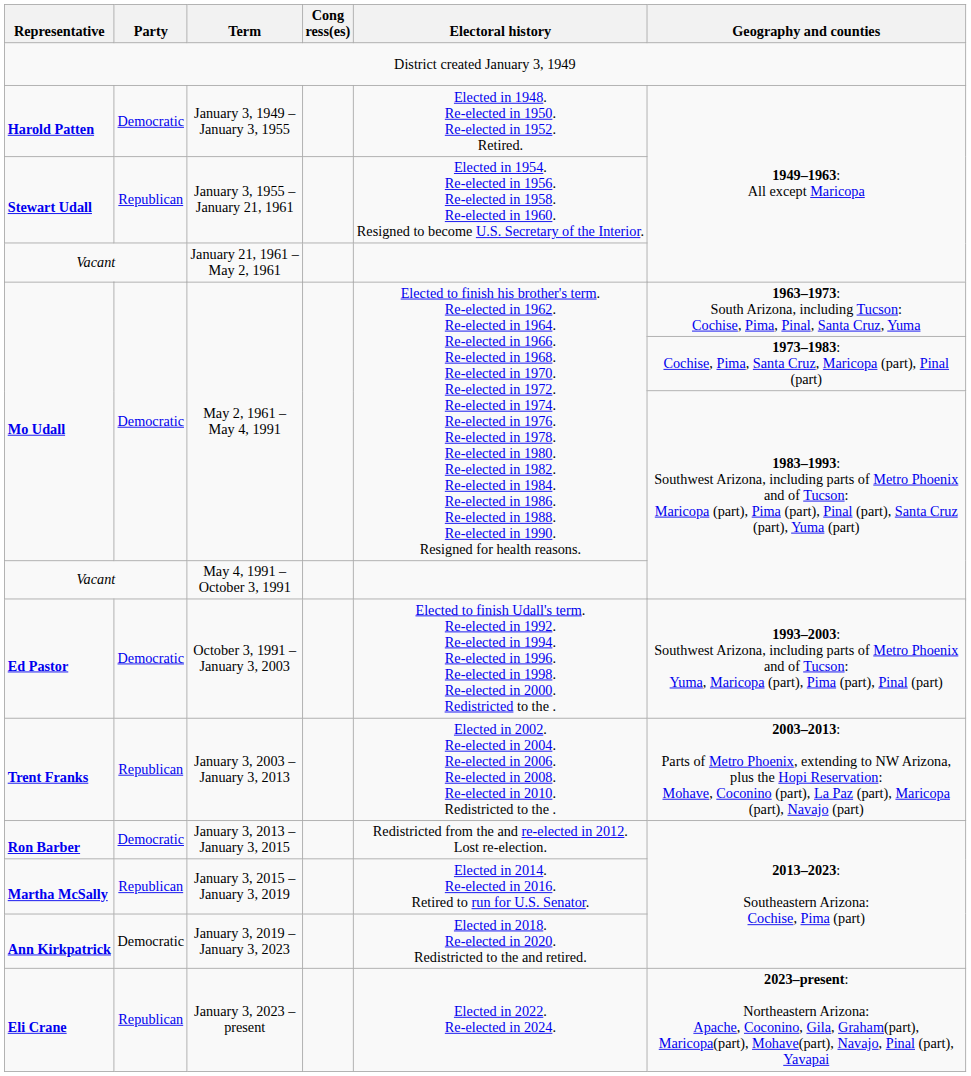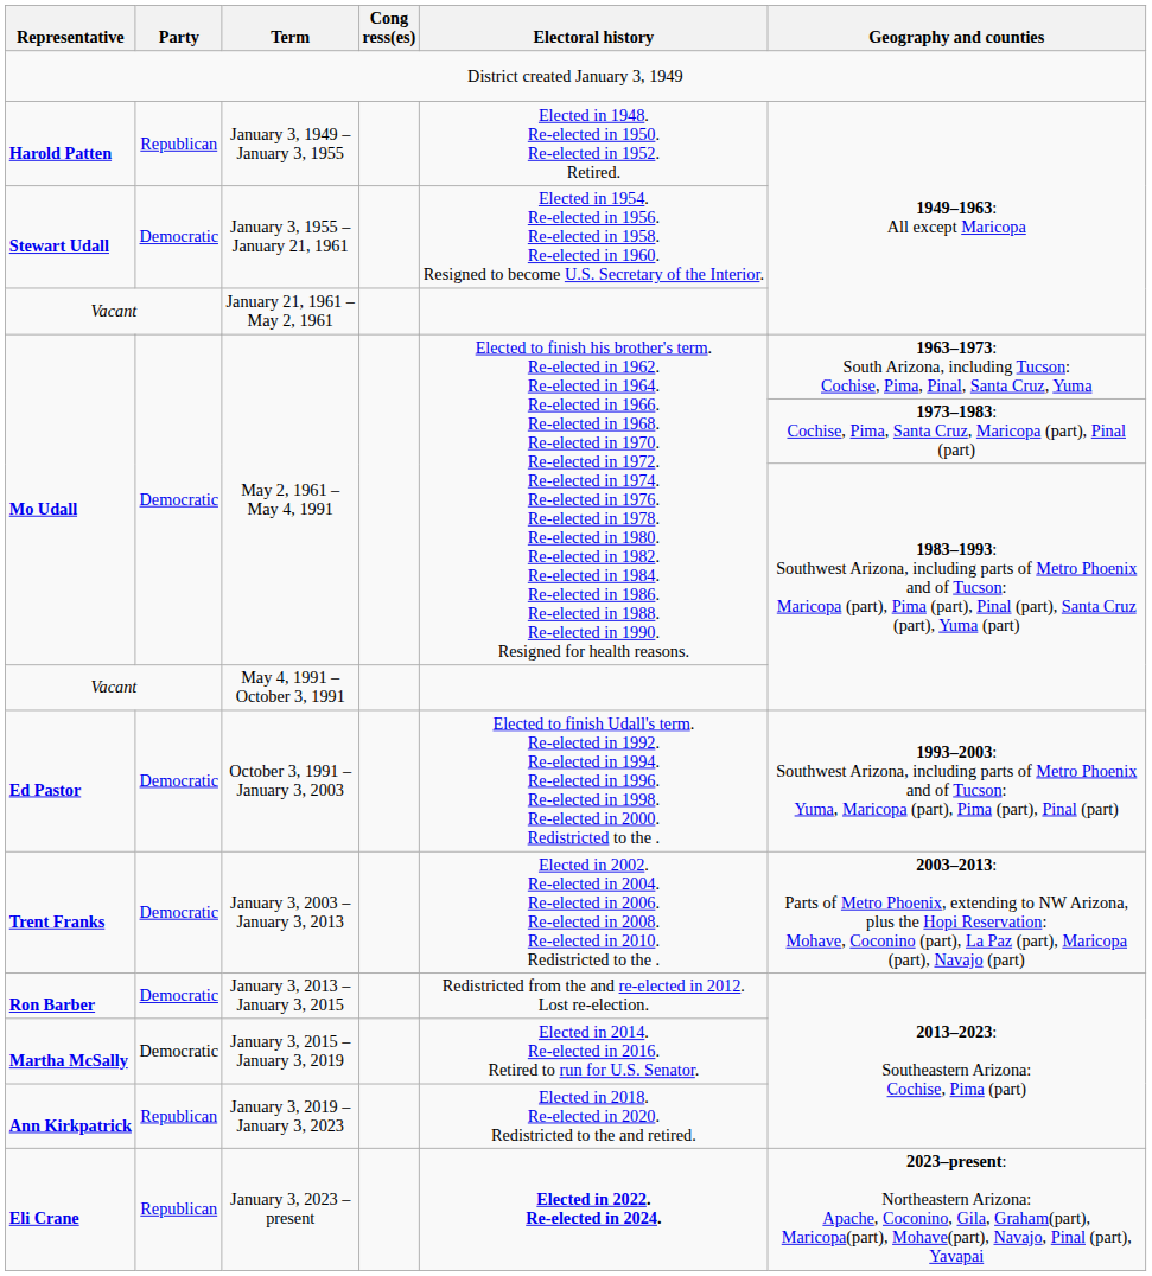January 3, 1949 – January 3, 1955 | Party: Democratic -> Republican
January 3, 1955 – January 21, 1961 | Party: Republican -> Democratic
January 3, 2003 – January 3, 2013 | Party: Republican -> Democratic
January 3, 2015 – January 3, 2019 | Party: Republican -> Democratic
January 3, 2019 – January 3, 2023 | Party: Democratic -> Republican
January 3, 2023 – present | Electoral history: normal -> bold
